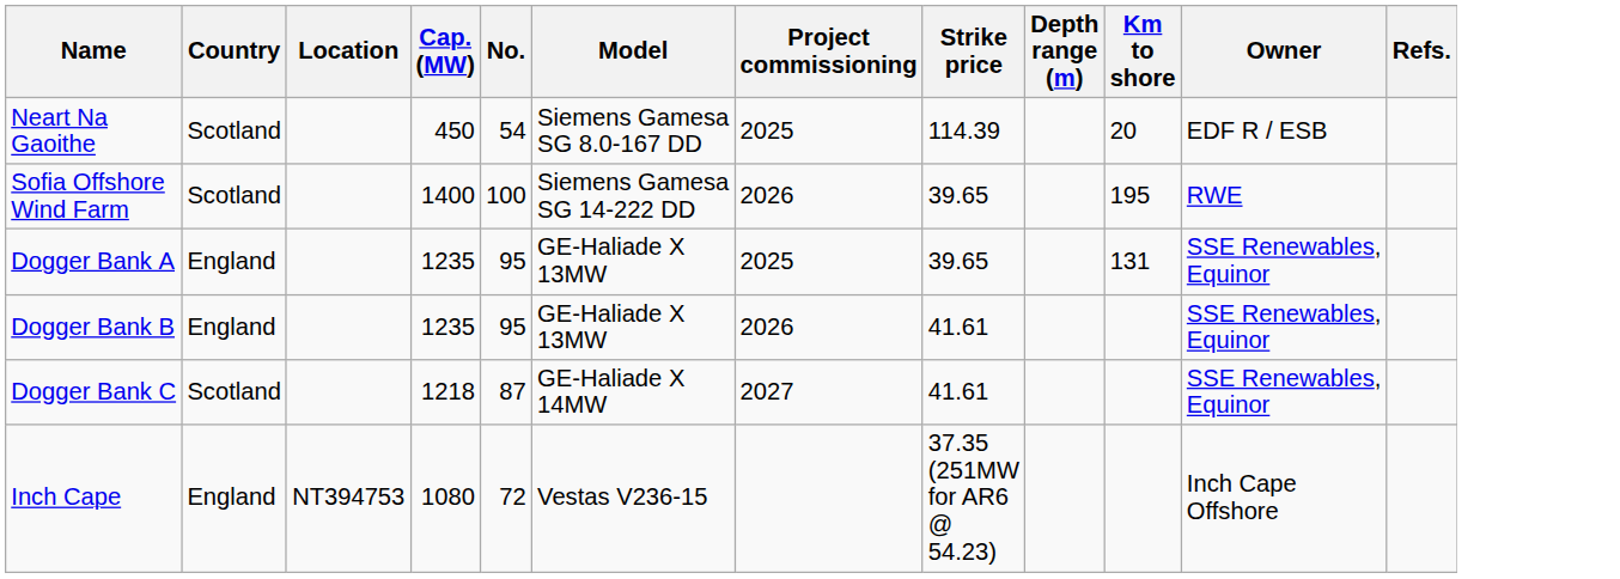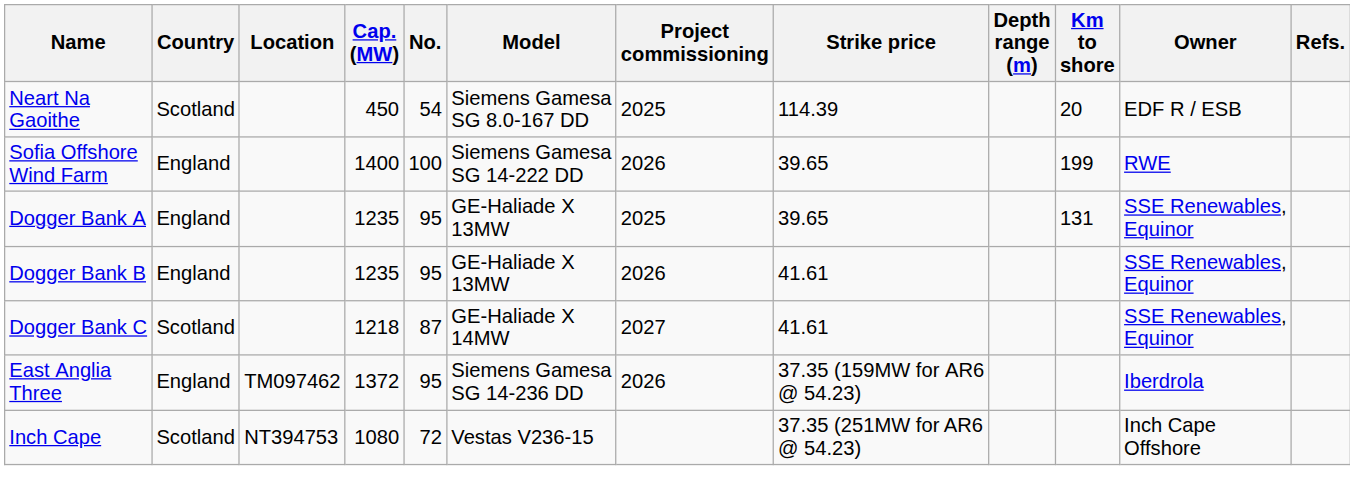Sofia Offshore Wind Farm | Country: Scotland -> England
Sofia Offshore Wind Farm | Km to shore: 195 -> 199
+ row: East Anglia Three | England | TM097462 | 1372 | 95 | Siemens Gamesa SG 14-236 DD | 2026 | 37.35 (159MW for AR6 @ 54.23) | Iberdrola
Inch Cape | Country: England -> Scotland
